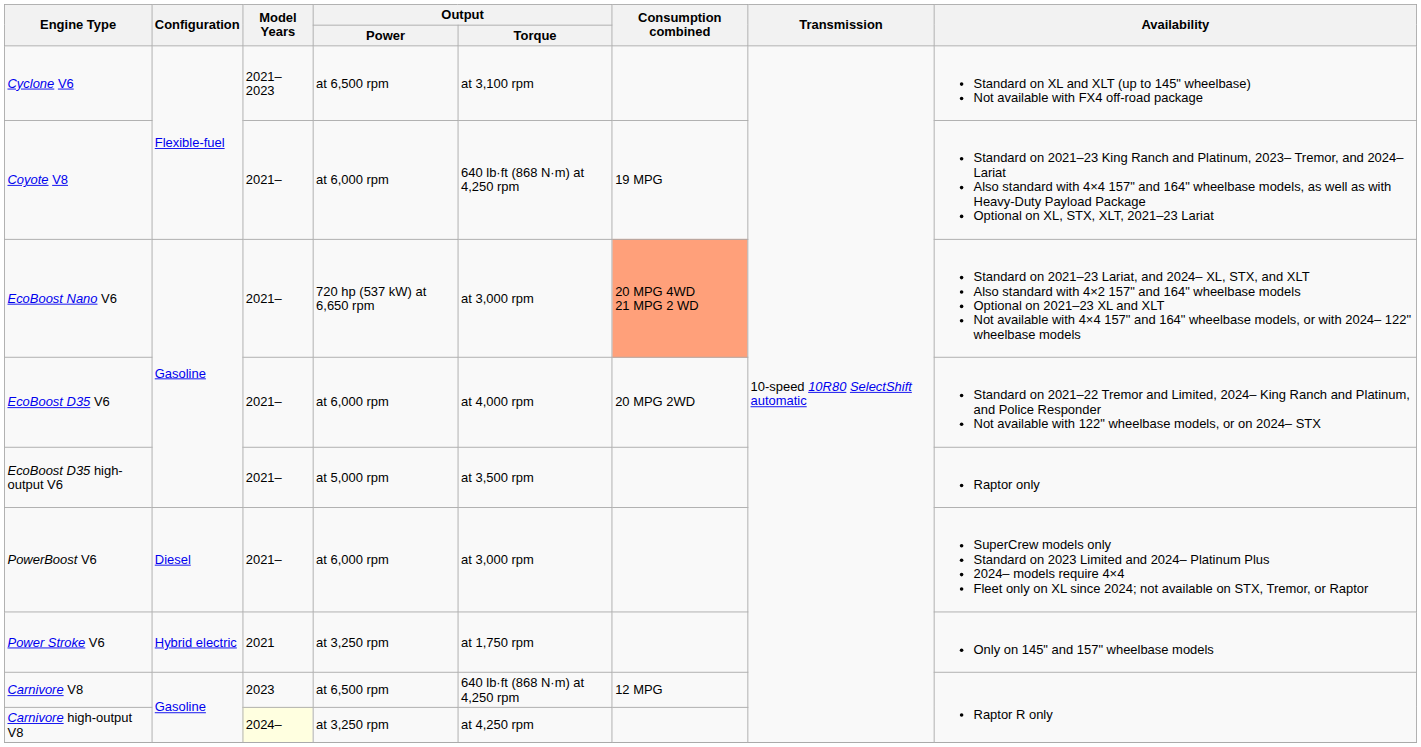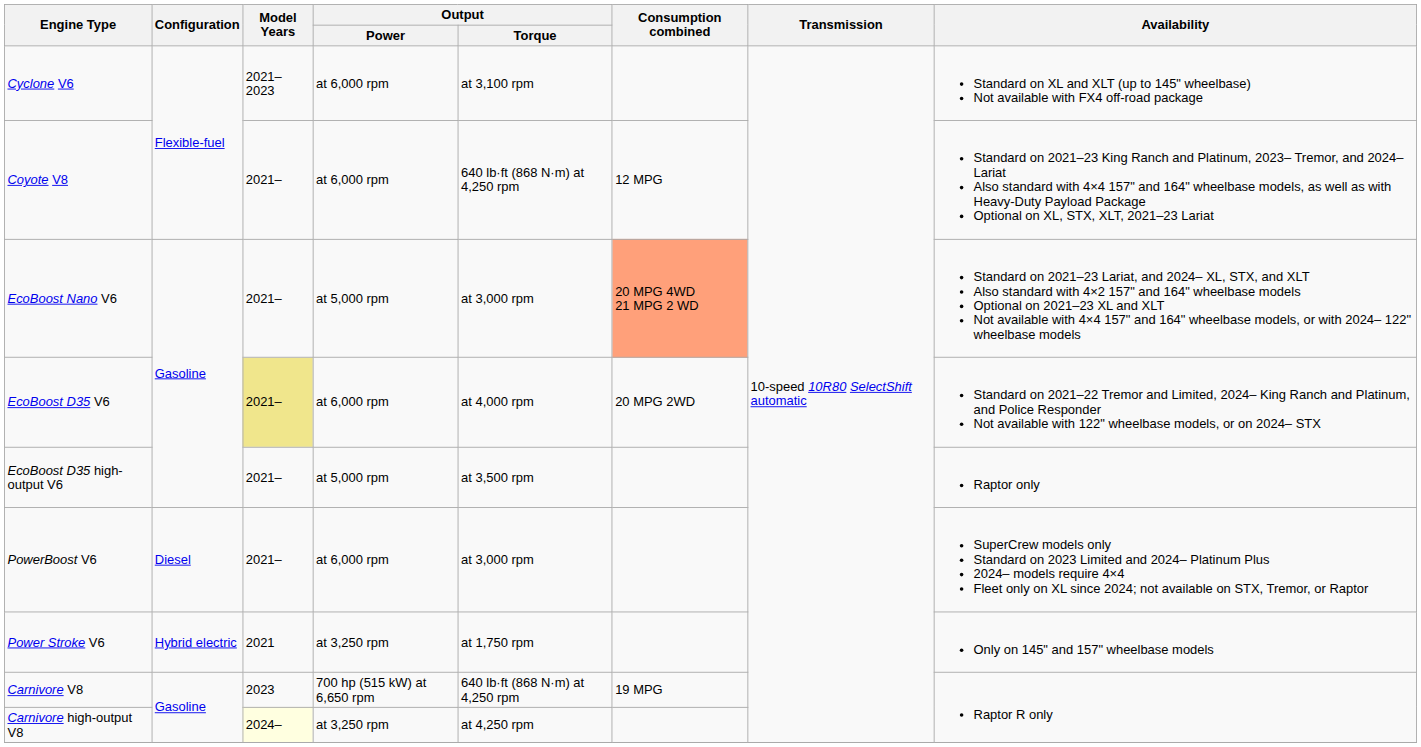Cyclone V6 | Output / Power: at 6,500 rpm -> at 6,000 rpm
Coyote V8 | Consumption combined: 19 MPG -> 12 MPG
EcoBoost Nano V6 | Output / Power: 720 hp (537 kW) at 6,650 rpm -> at 5,000 rpm
EcoBoost D35 V6 | Model Years: no background -> khaki background
Carnivore V8 | Output / Power: at 6,500 rpm -> 700 hp (515 kW) at 6,650 rpm
Carnivore V8 | Consumption combined: 12 MPG -> 19 MPG
